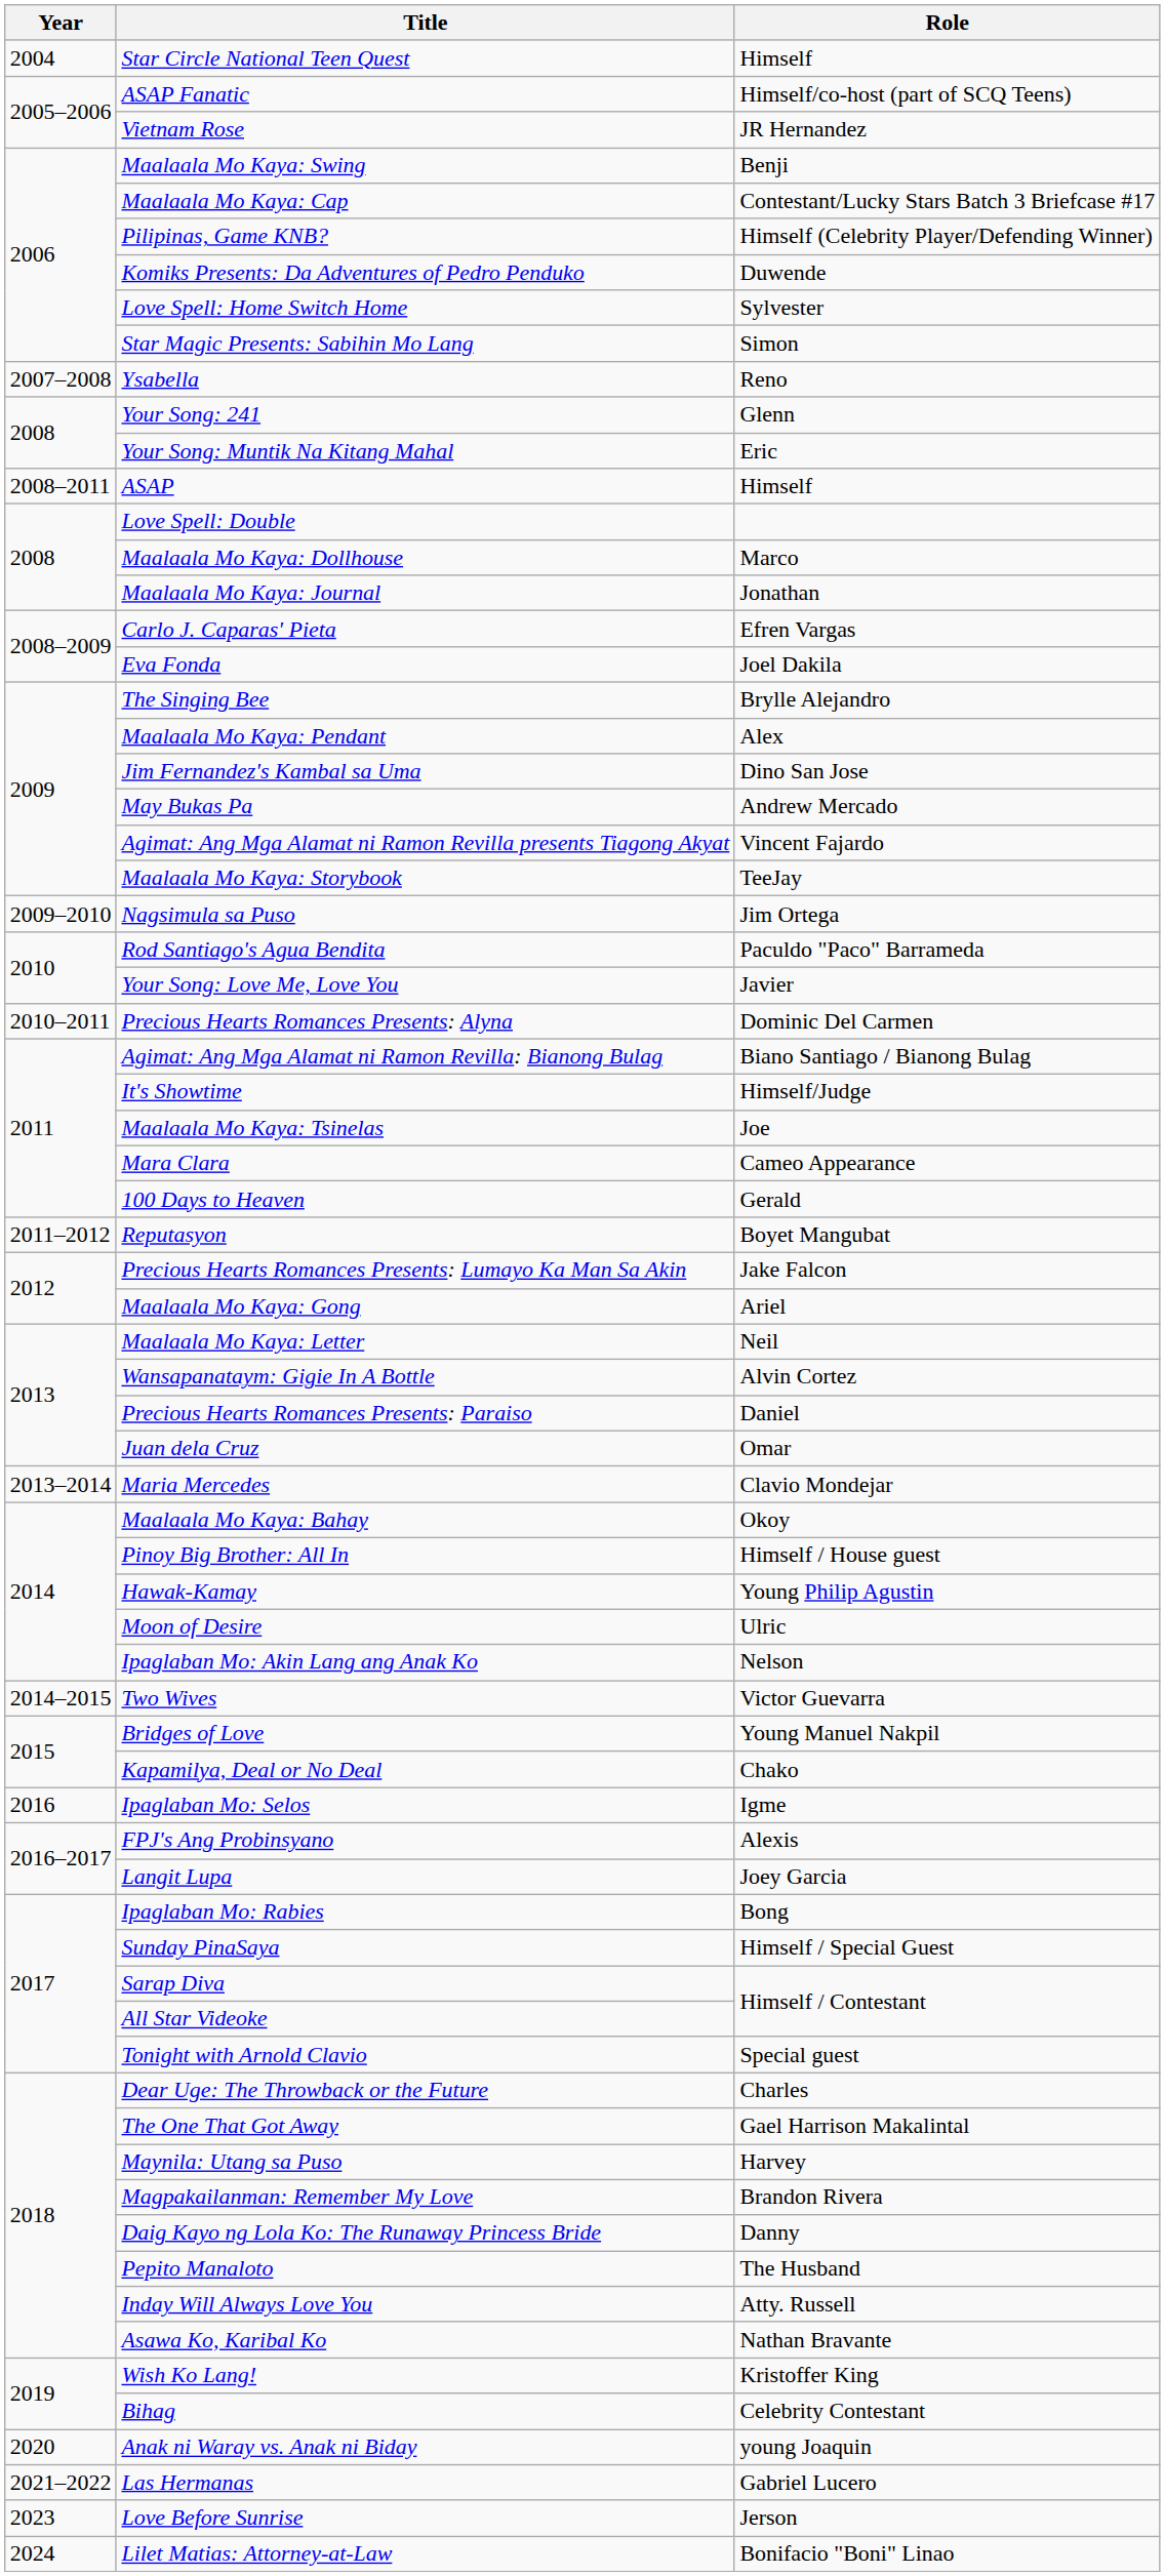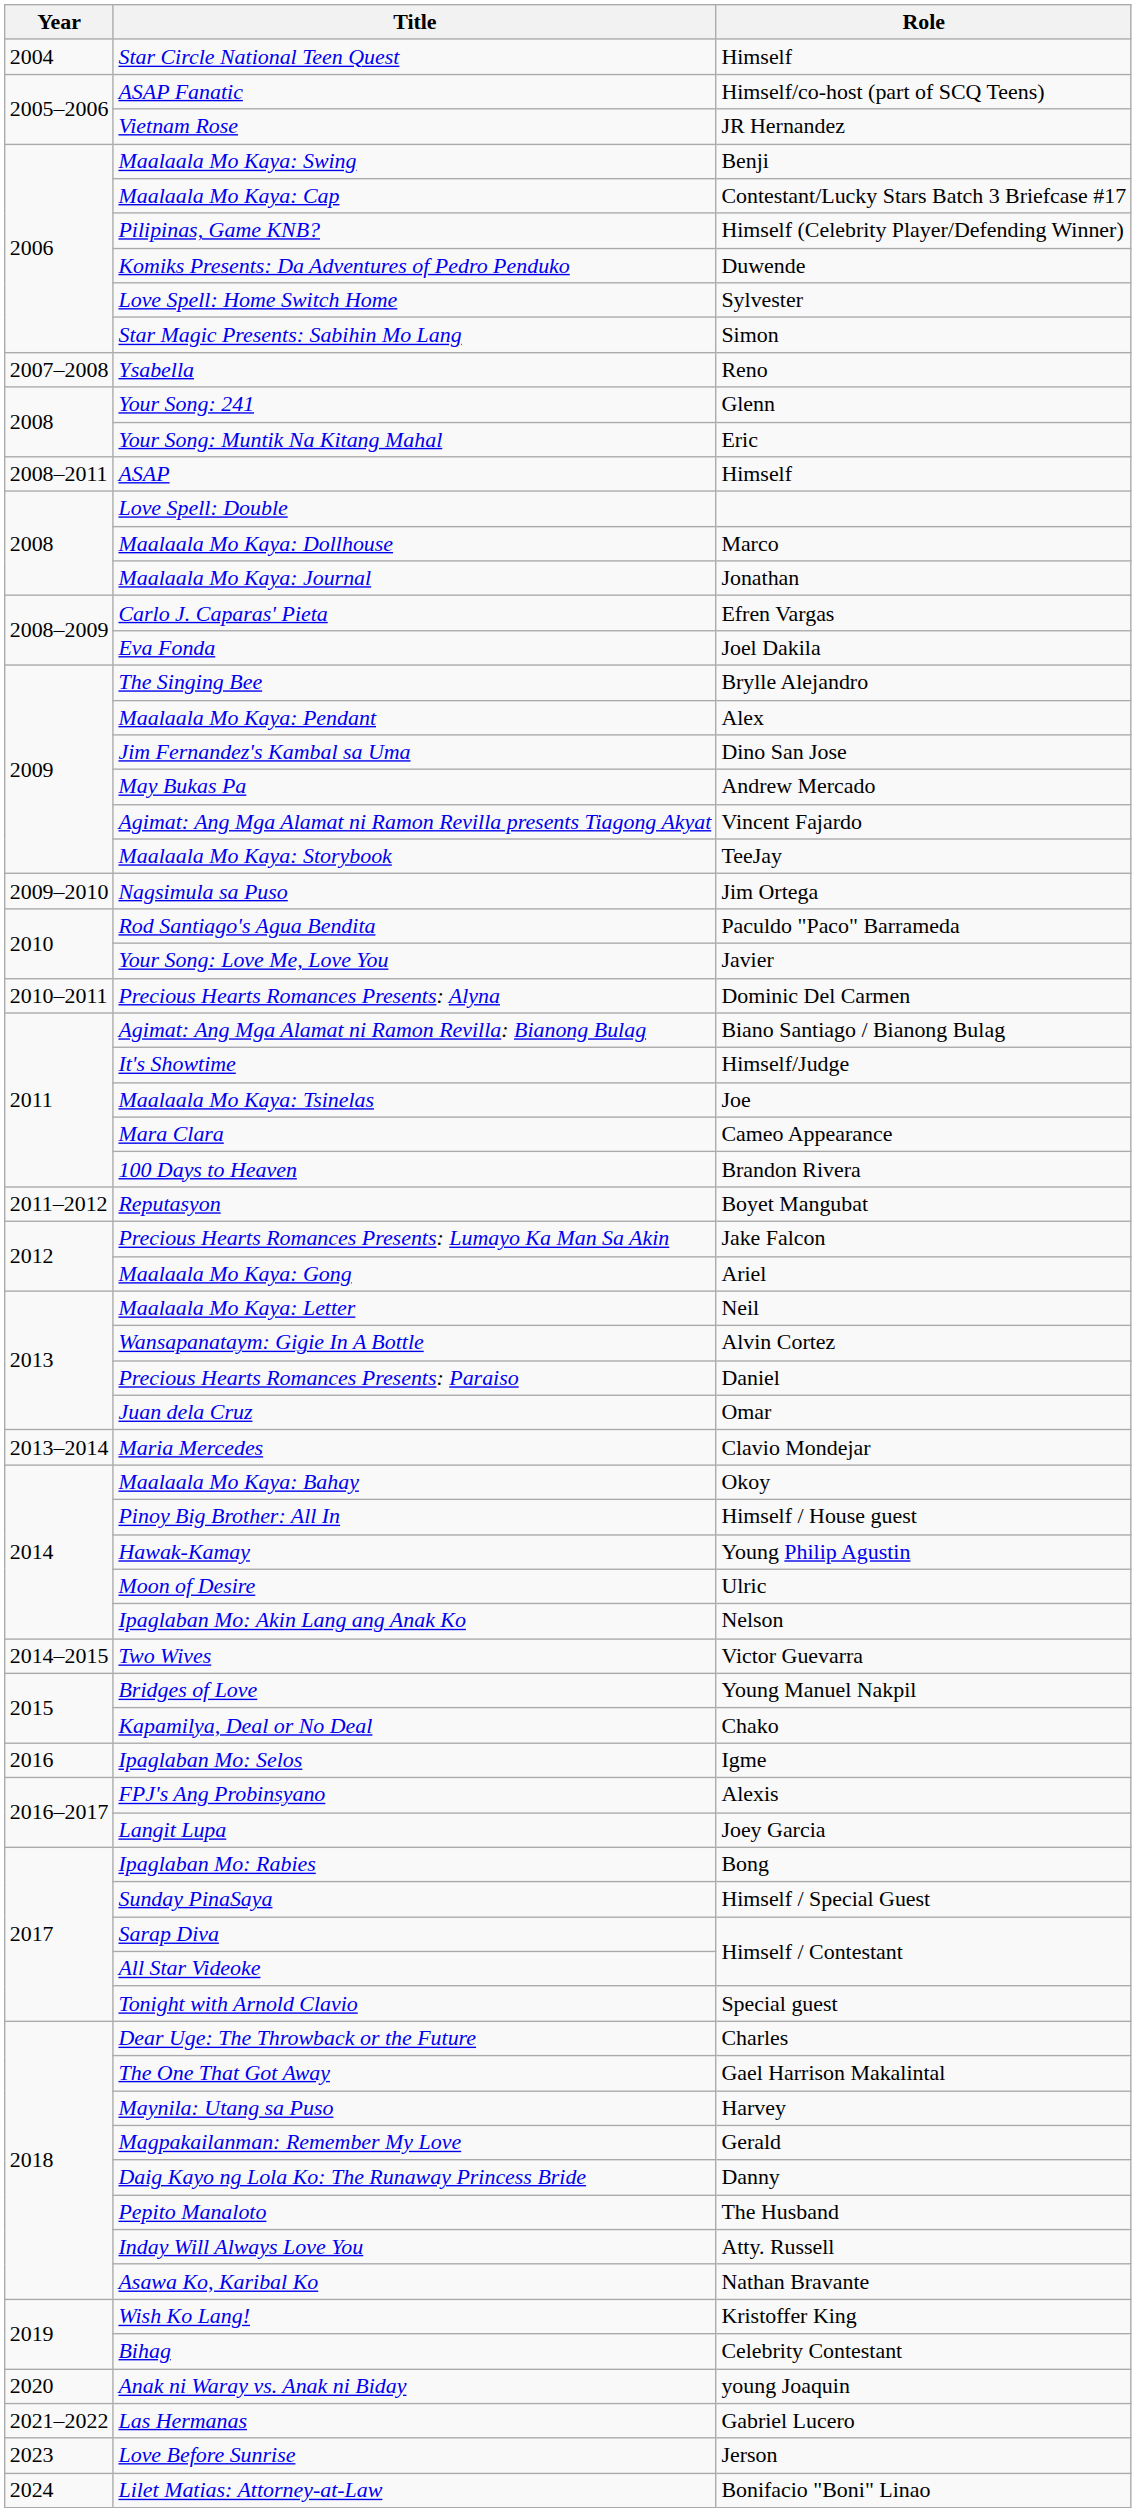100 Days to Heaven | Role: Gerald -> Brandon Rivera
Magpakailanman: Remember My Love | Role: Brandon Rivera -> Gerald
